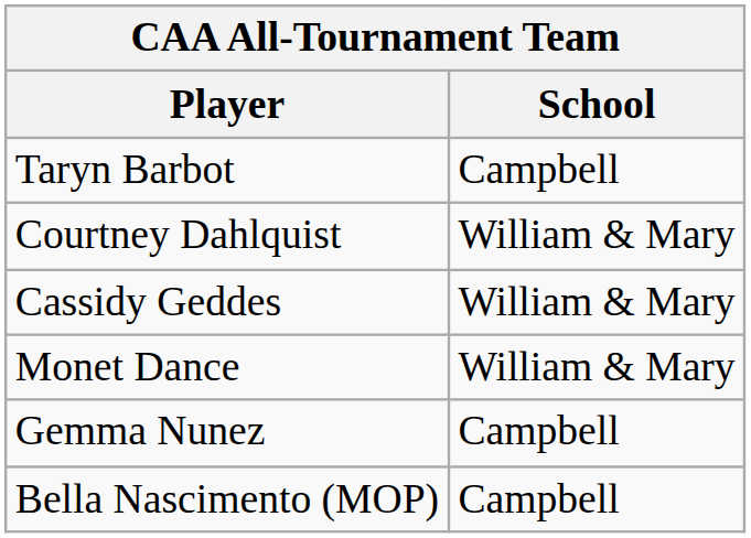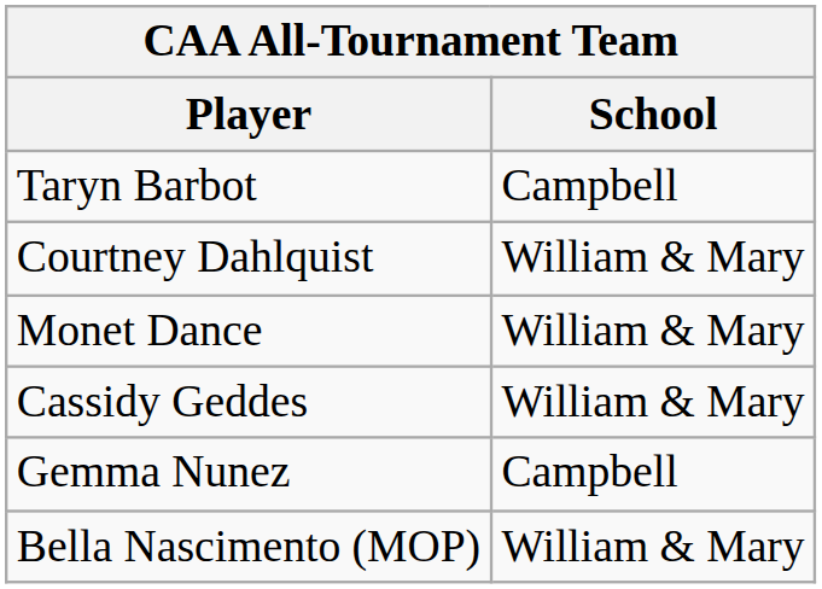rows swapped: Monet Dance <-> Cassidy Geddes
Bella Nascimento (MOP) | School: Campbell -> William & Mary
